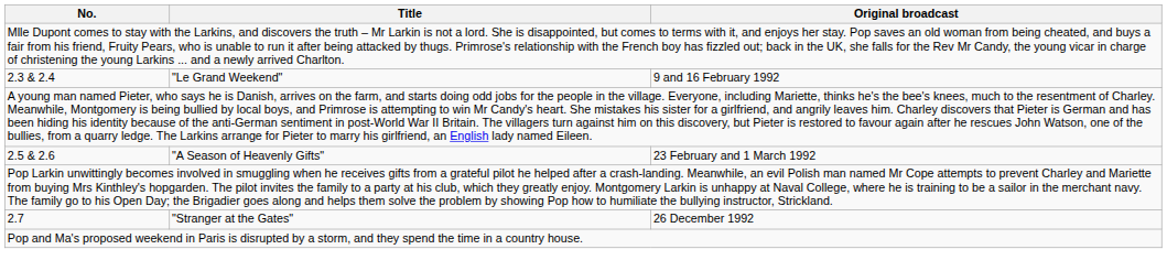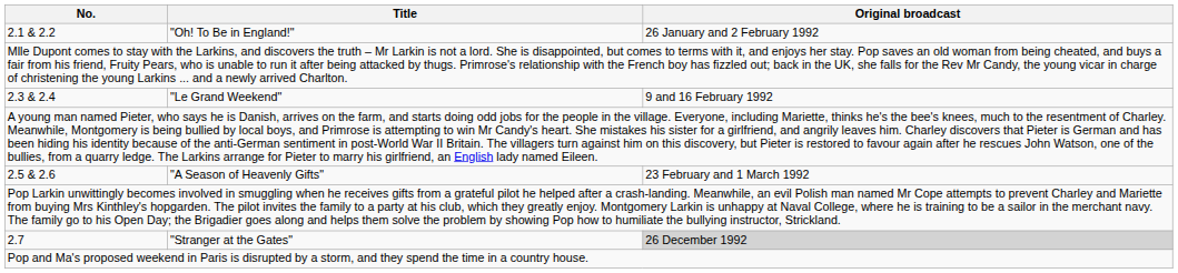+ row: 2.1 & 2.2 | "Oh! To Be in England!" | 26 January and 2 February 1992
2.7 | Original broadcast: no background -> lightgrey background
